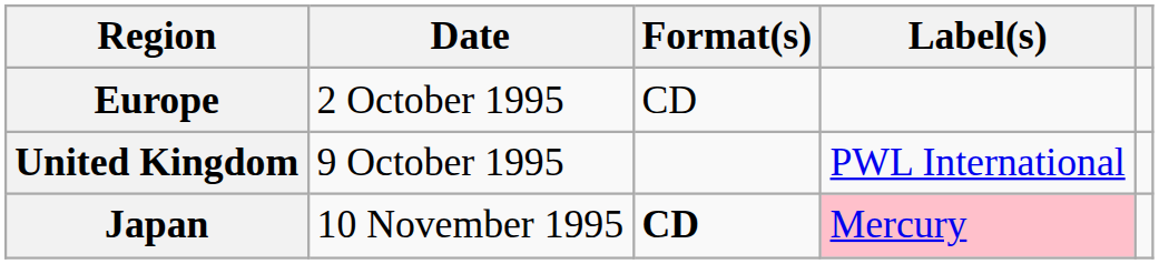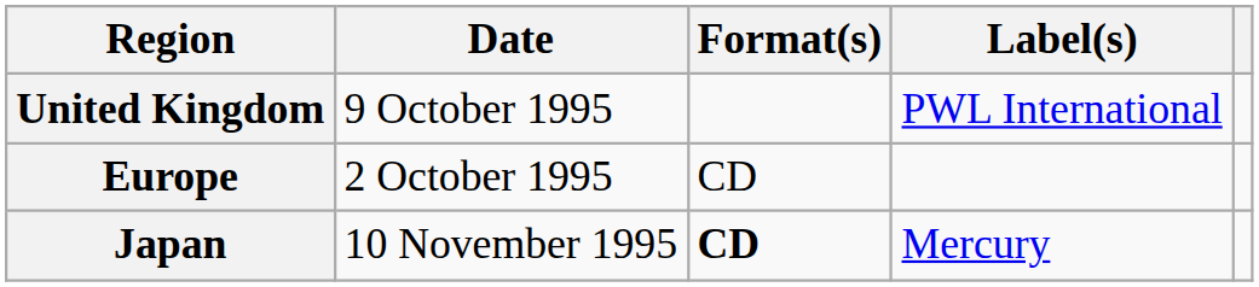rows swapped: Europe <-> United Kingdom
Japan | Label(s): pink background -> no background
